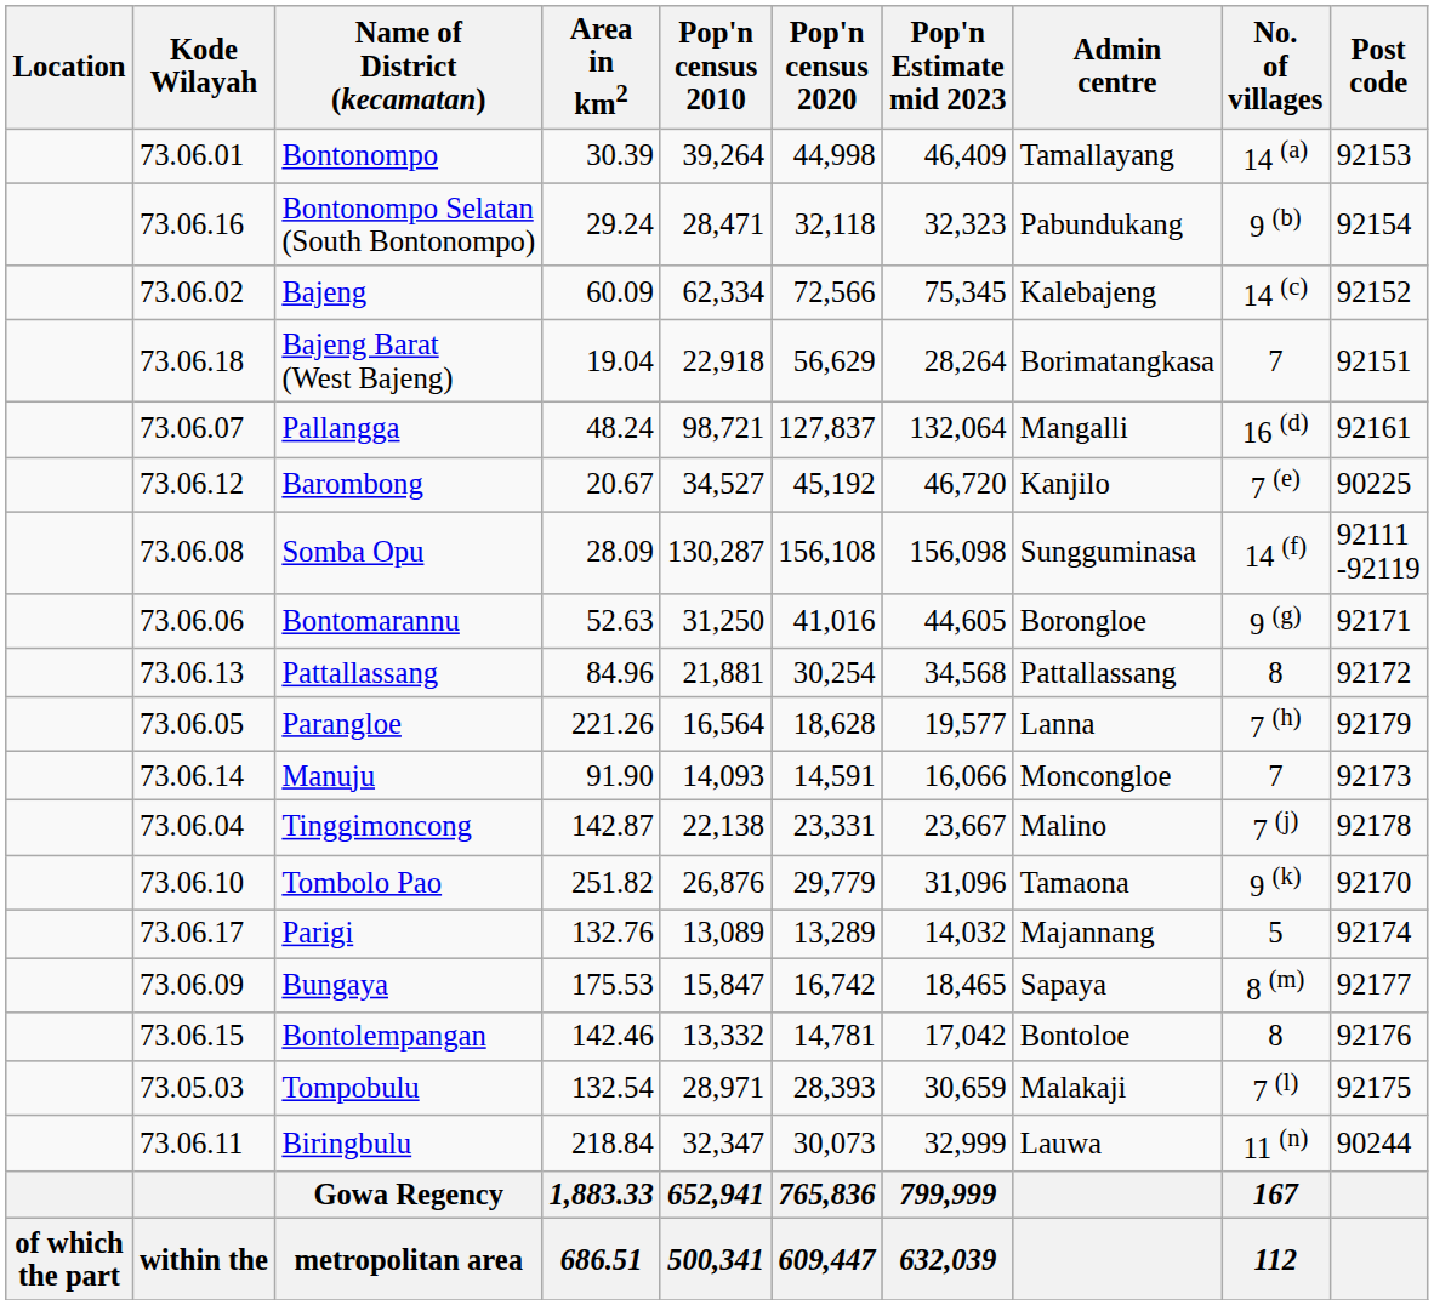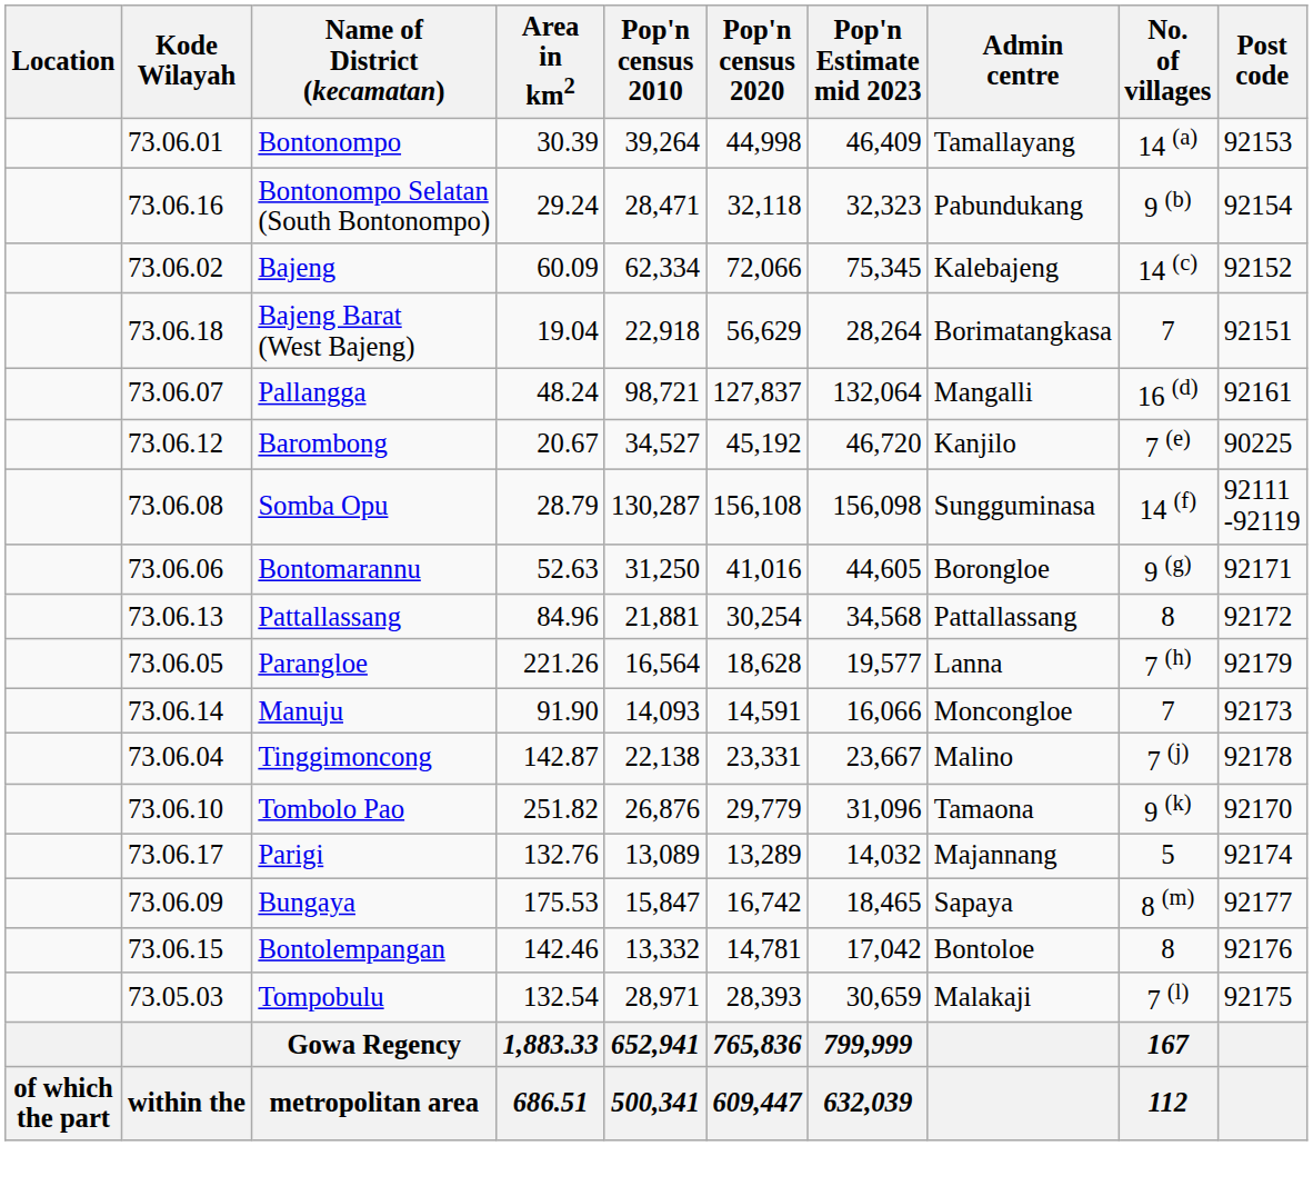Bajeng | Pop'n census 2020: 72,566 -> 72,066
Somba Opu | Area in km2: 28.09 -> 28.79
- row: 73.06.11 | Biringbulu | 218.84 | 32,347 | 30,073 | 32,999 | Lauwa | 11 (n) | 90244
